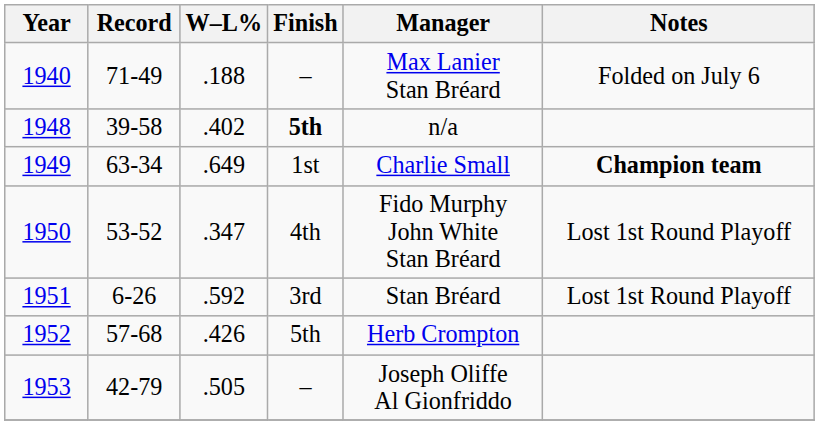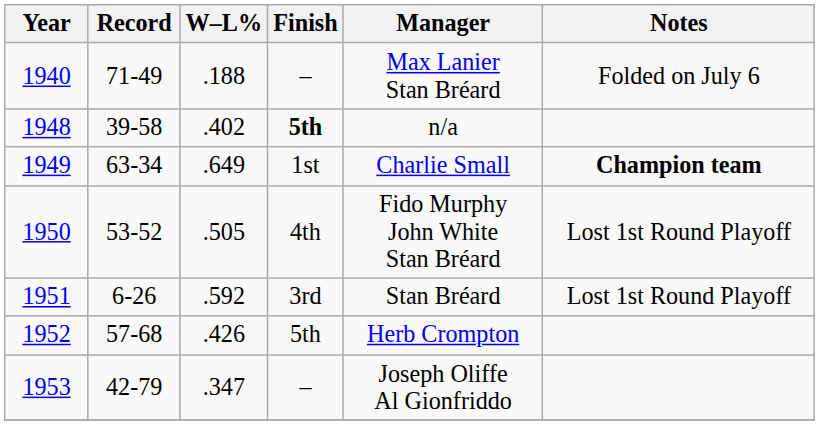1950 | W–L%: .347 -> .505
1953 | W–L%: .505 -> .347
